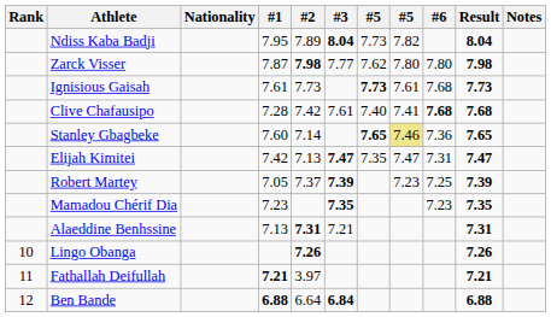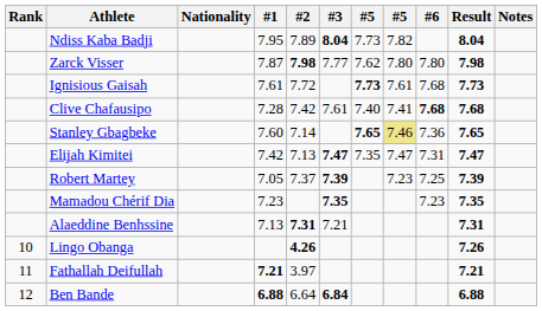Ignisious Gaisah | #2: 7.73 -> 7.72
Lingo Obanga | #2: 7.26 -> 4.26
